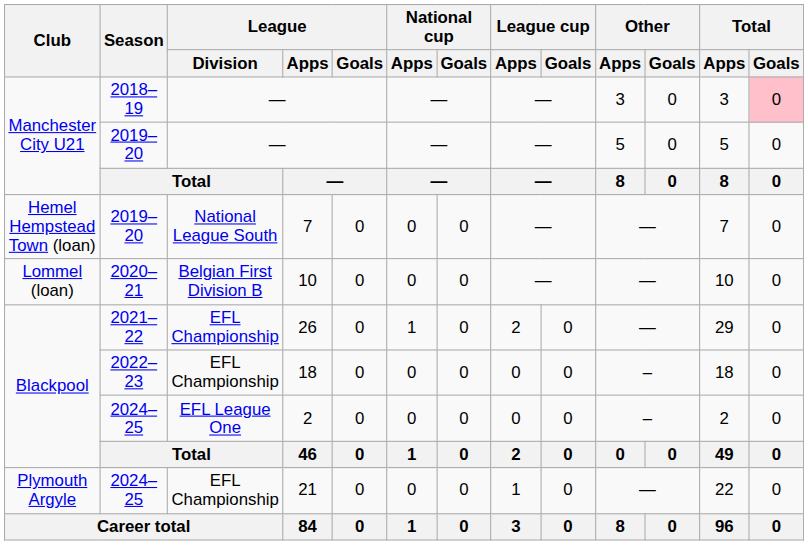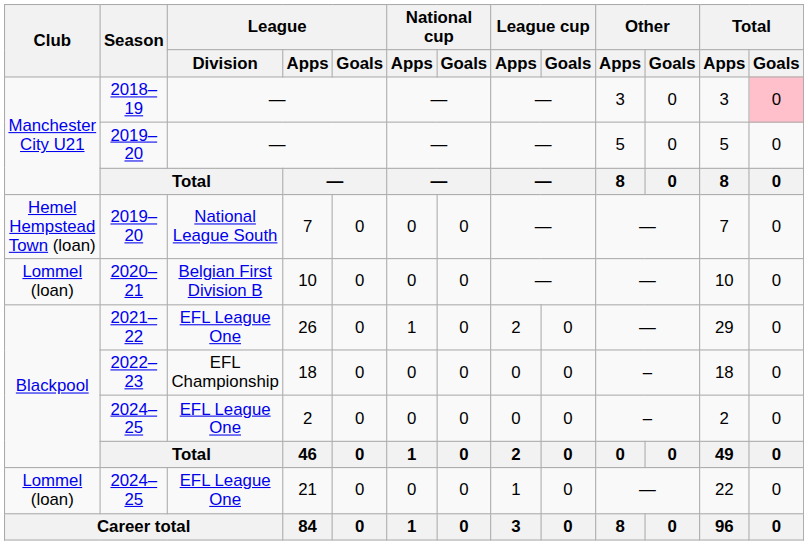26 | League / Division: EFL Championship -> EFL League One
21 | Club: Plymouth Argyle -> Lommel (loan)
21 | League / Division: EFL Championship -> EFL League One
